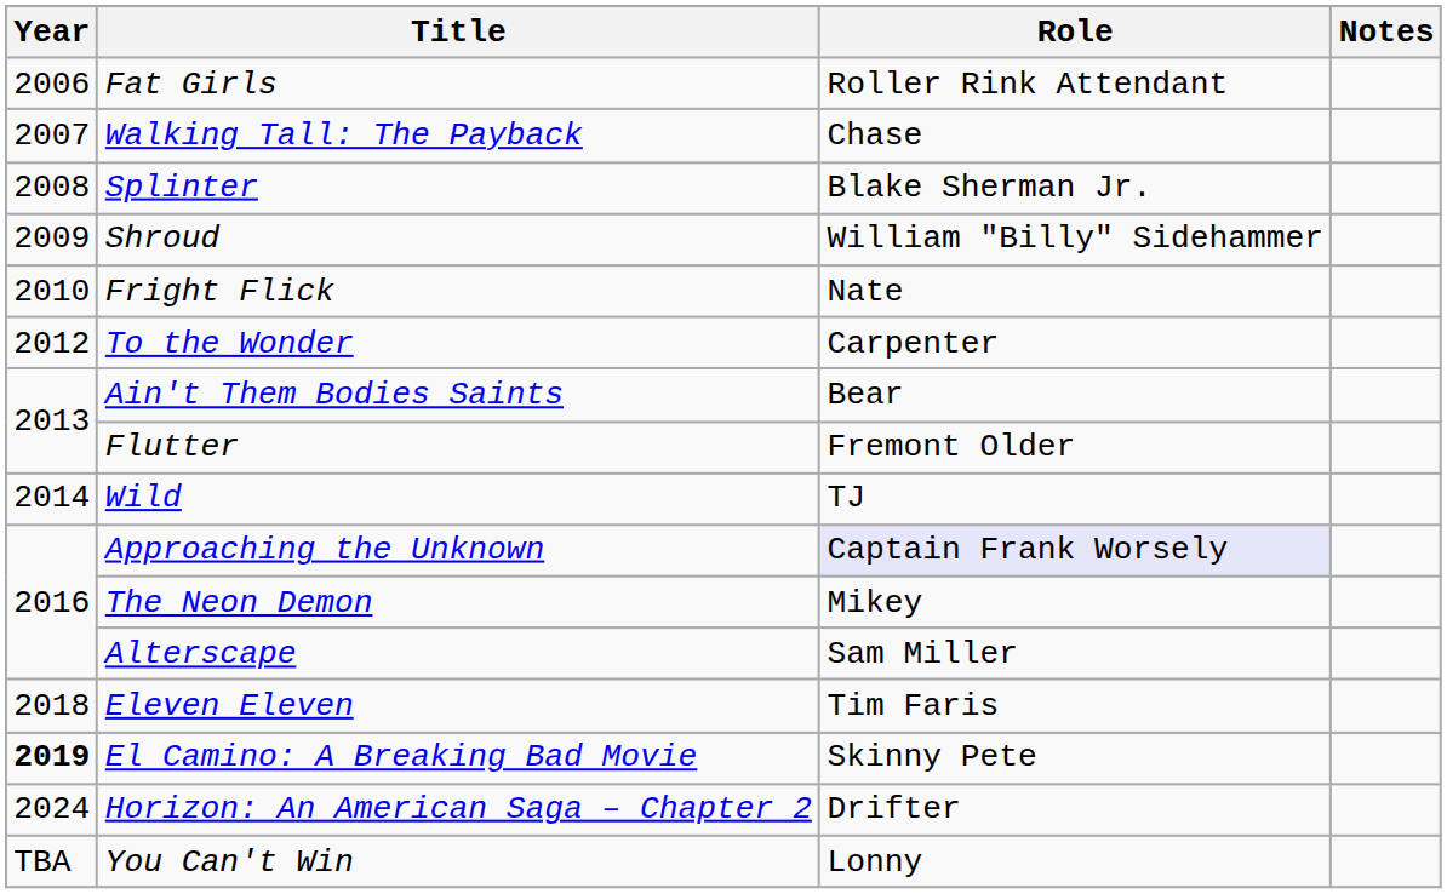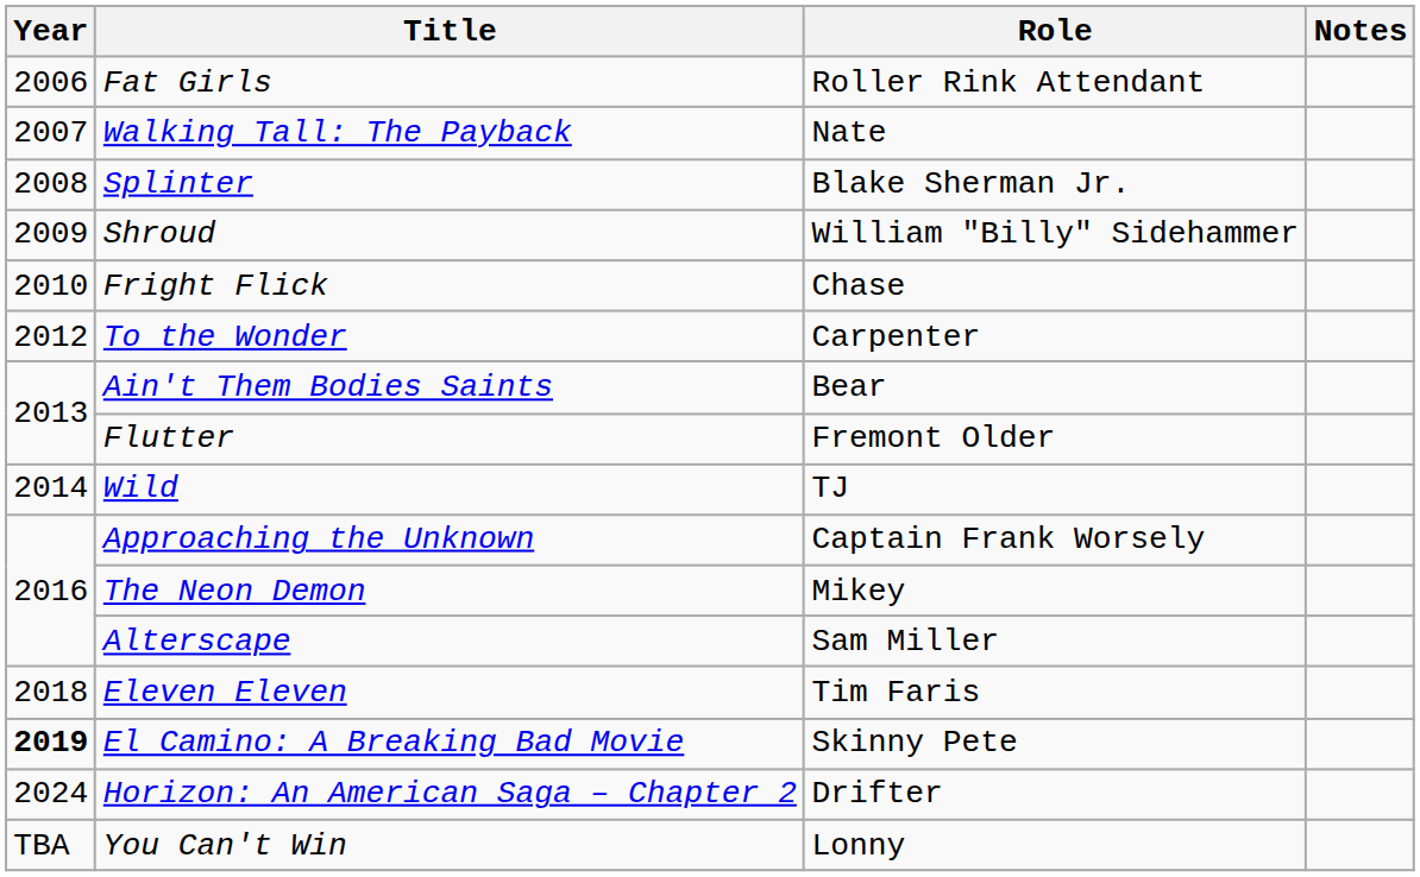Walking Tall: The Payback | Role: Chase -> Nate
Fright Flick | Role: Nate -> Chase
Approaching the Unknown | Role: lavender background -> no background
